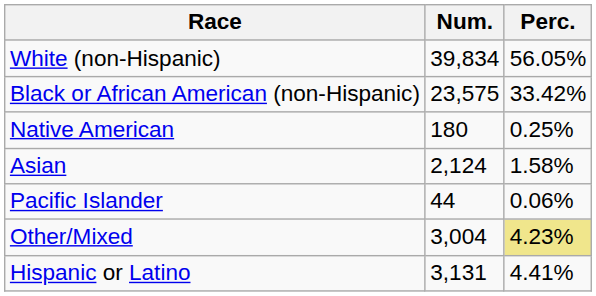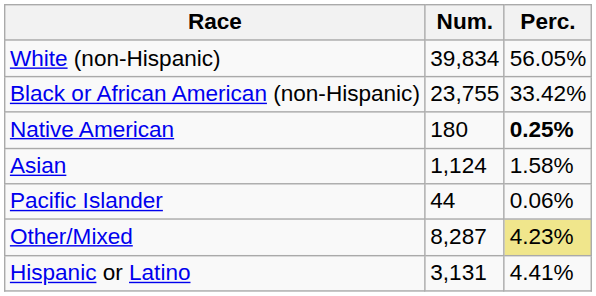Black or African American (non-Hispanic) | Num.: 23,575 -> 23,755
Native American | Perc.: normal -> bold
Asian | Num.: 2,124 -> 1,124
Other/Mixed | Num.: 3,004 -> 8,287
